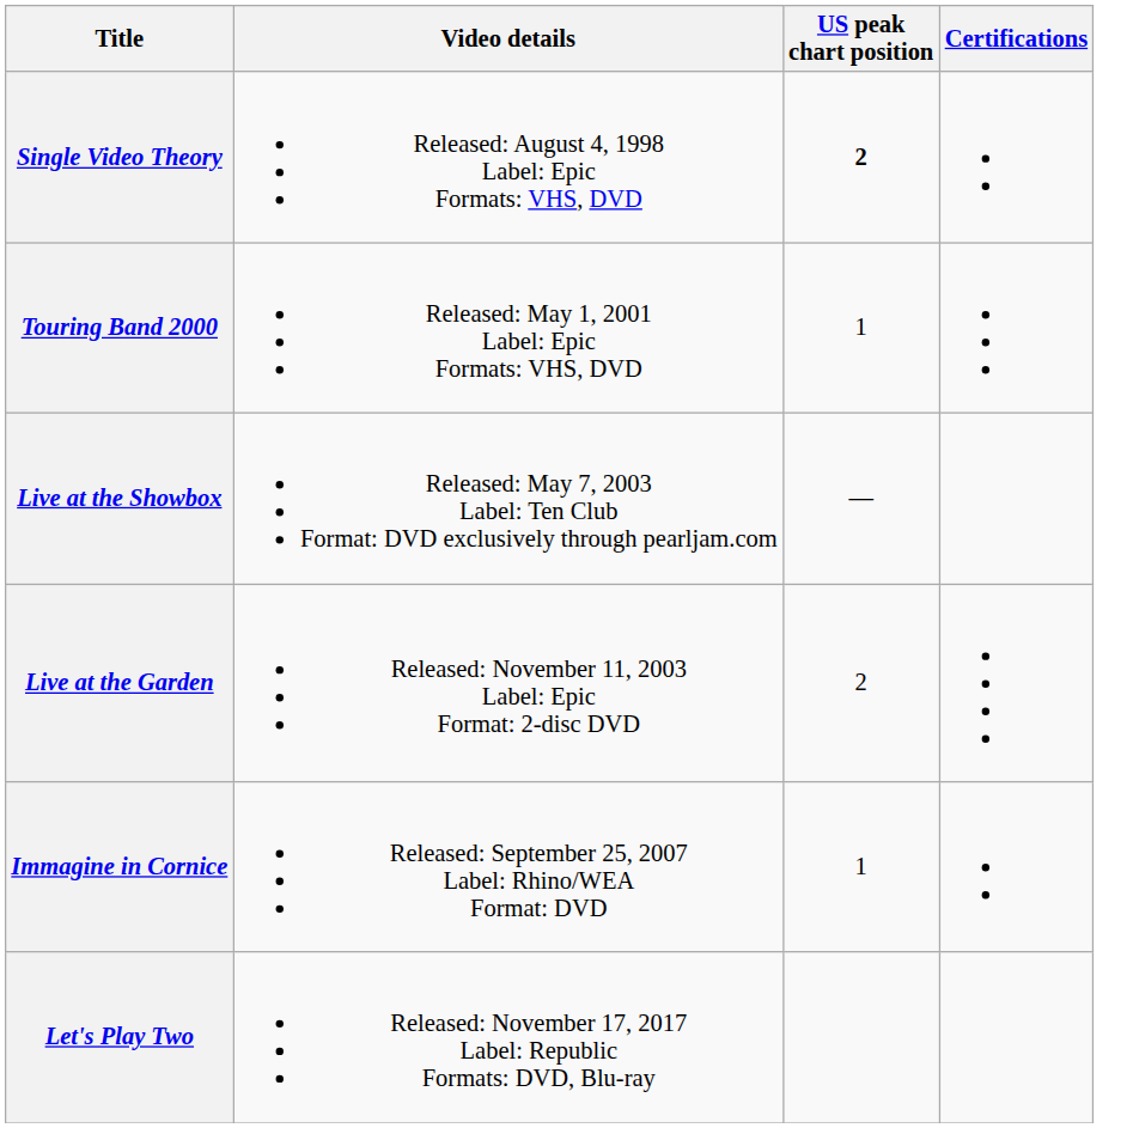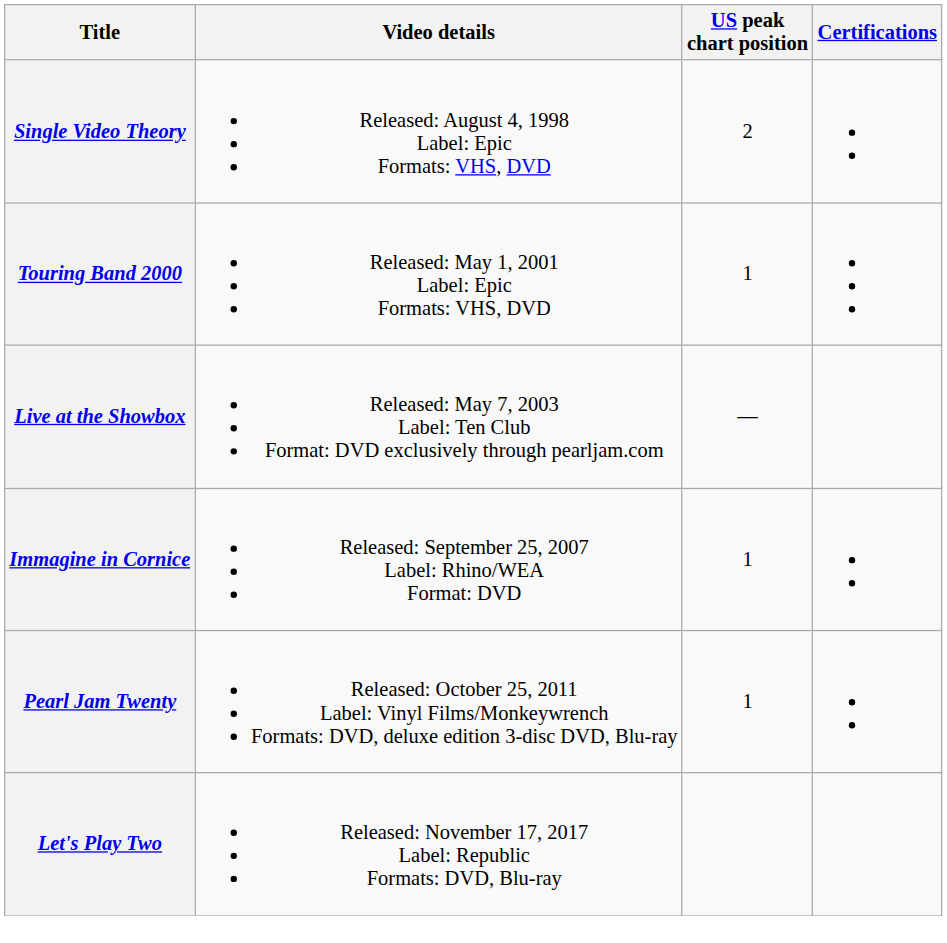Single Video Theory | US peak chart position: bold -> normal
- row: Live at the Garden | Released: November 11, 2003 Label: Epic Format: 2-disc DVD | 2
+ row: Pearl Jam Twenty | Released: October 25, 2011 Label: Vinyl Films/Monkeywrench Formats: DVD, deluxe edition 3-disc DVD, Blu-ray | 1
